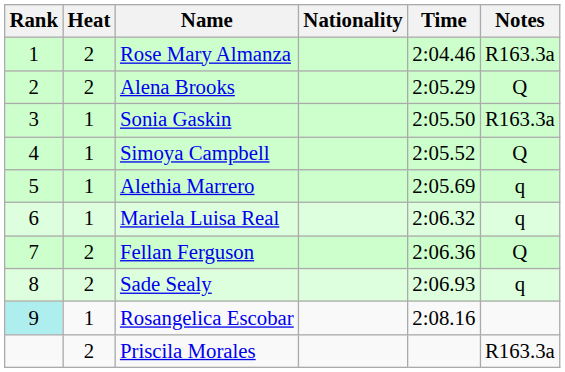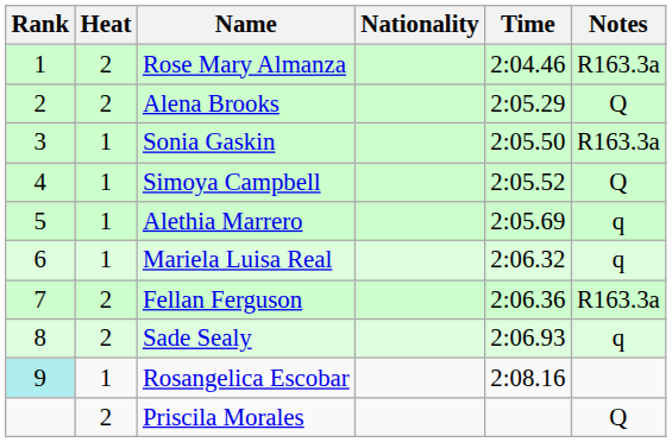Fellan Ferguson | Notes: Q -> R163.3a
Priscila Morales | Notes: R163.3a -> Q
